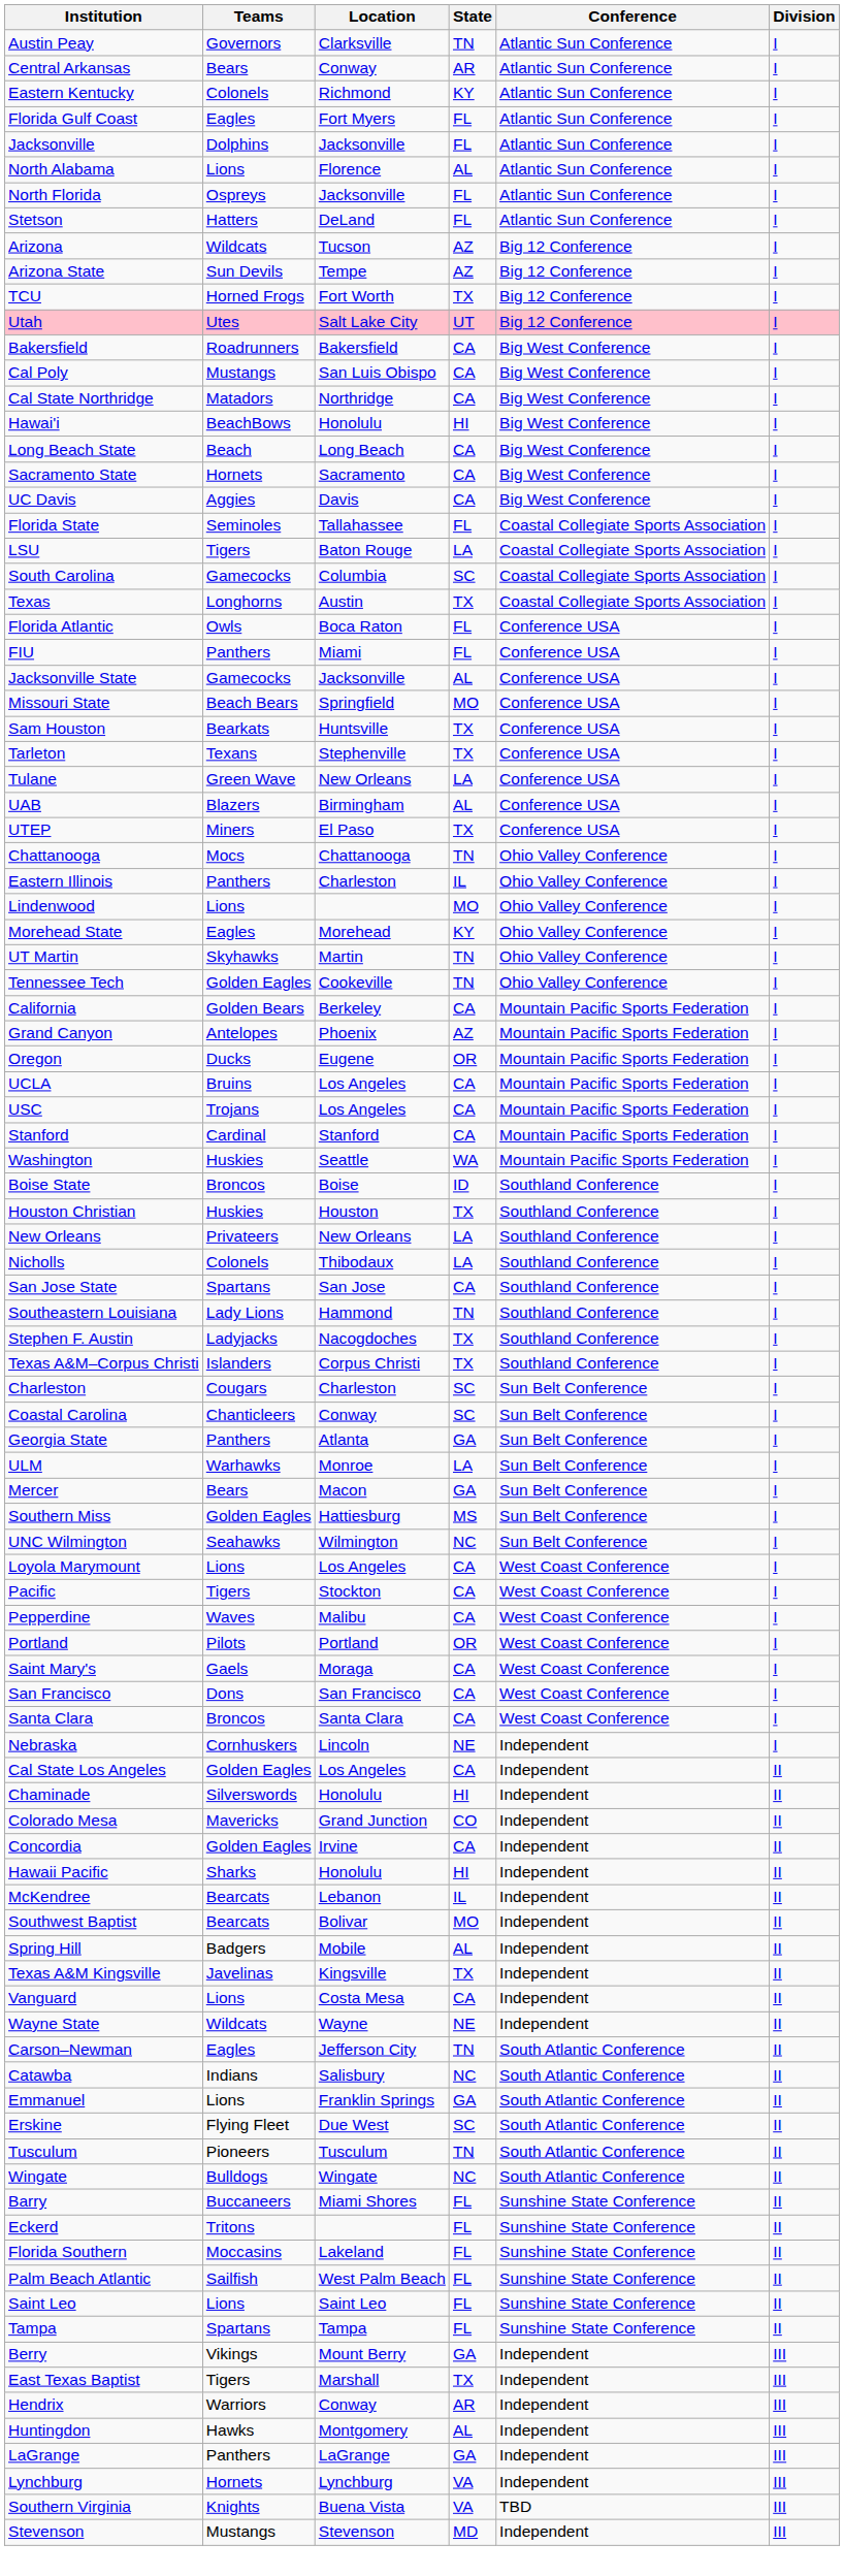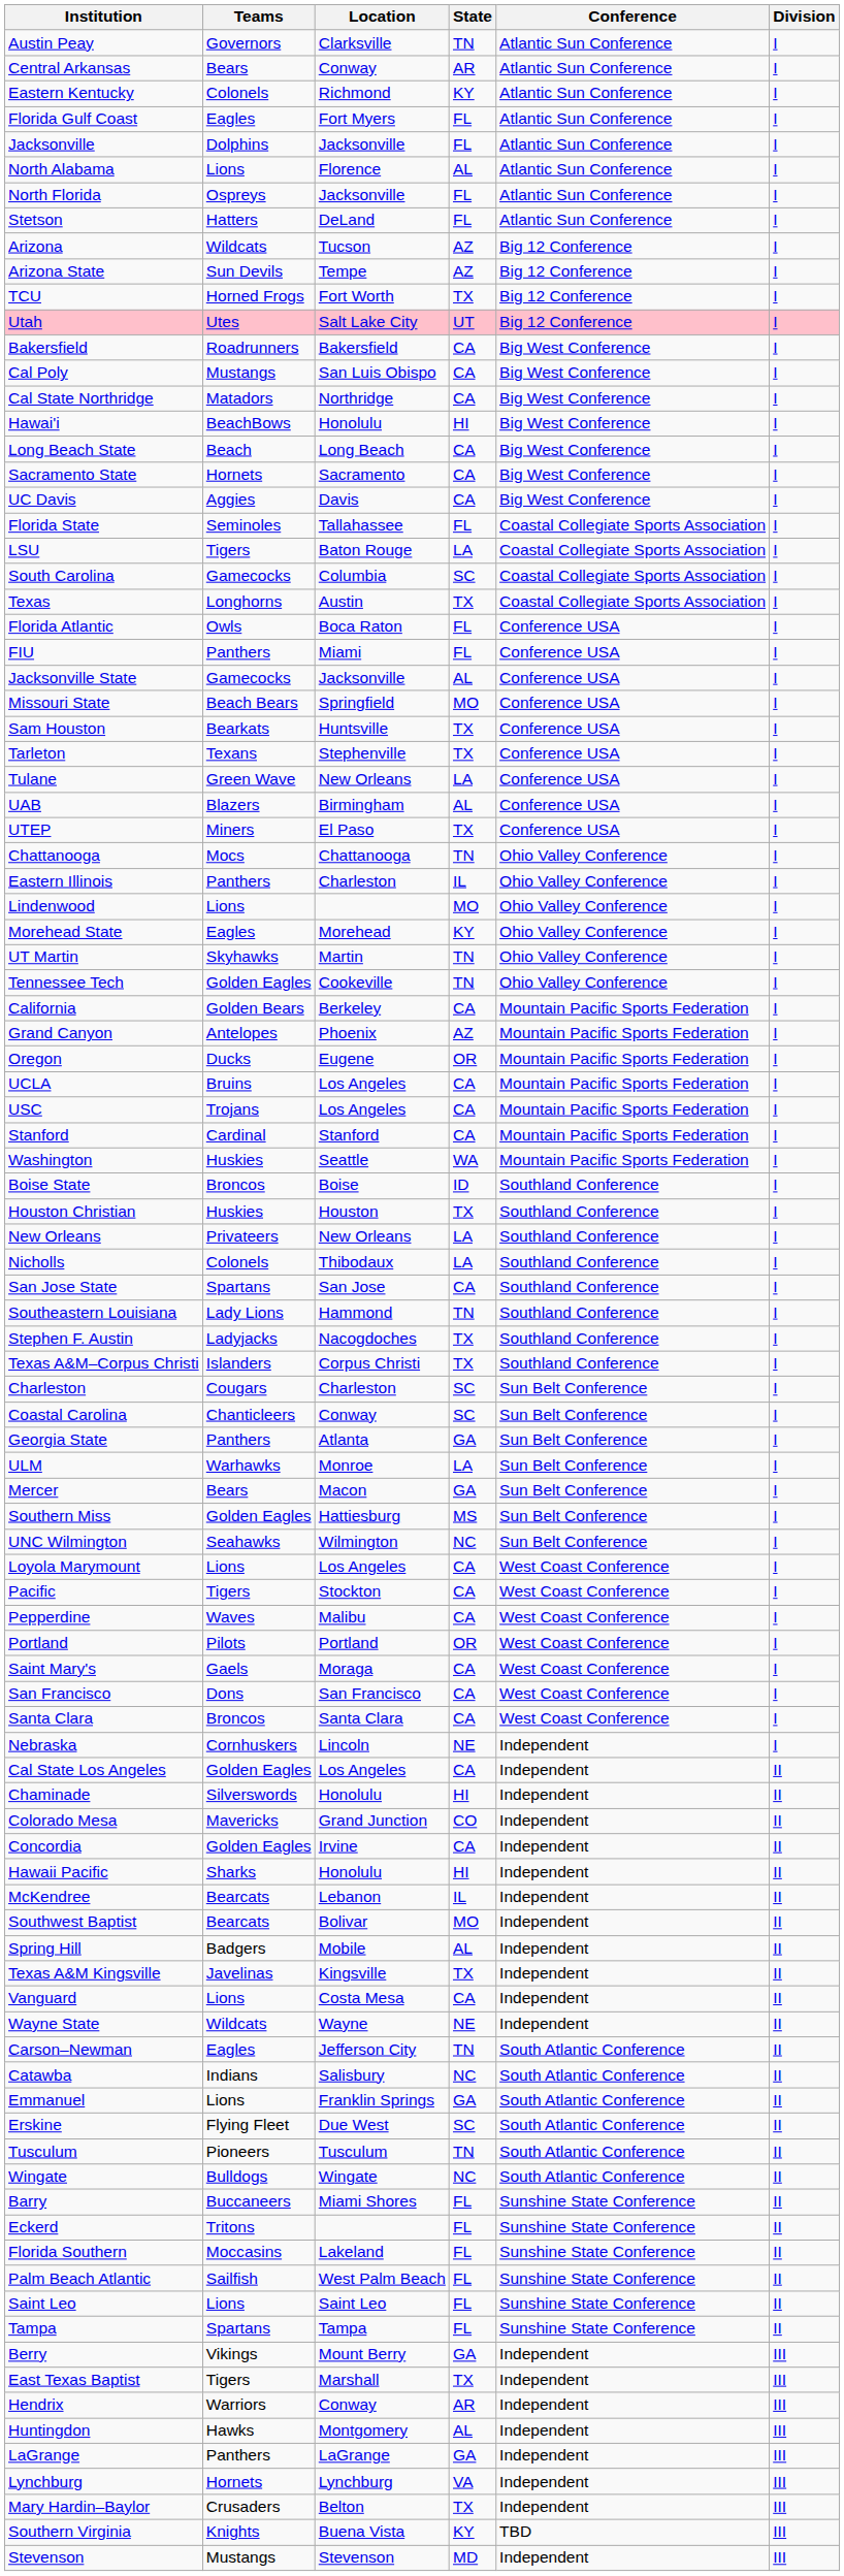+ row: Mary Hardin–Baylor | Crusaders | Belton | TX | Independent | III
Southern Virginia | State: VA -> KY
